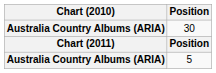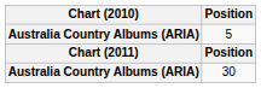rows swapped: 5 <-> 30
